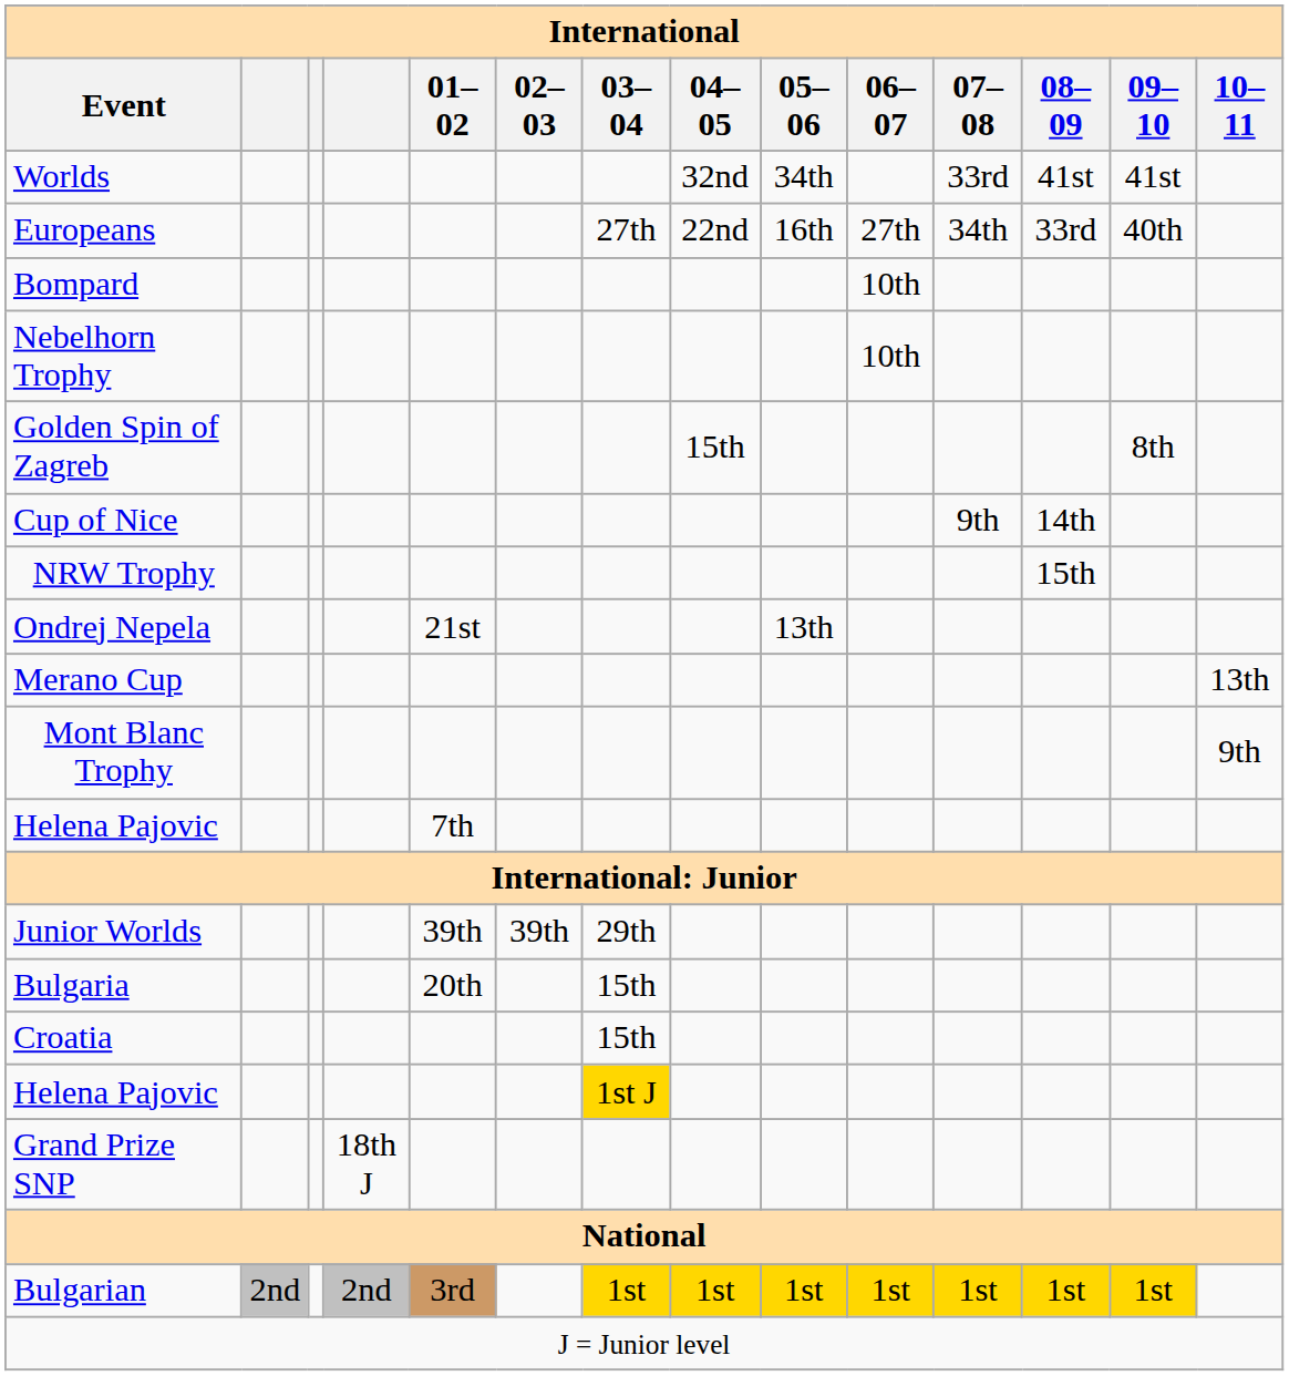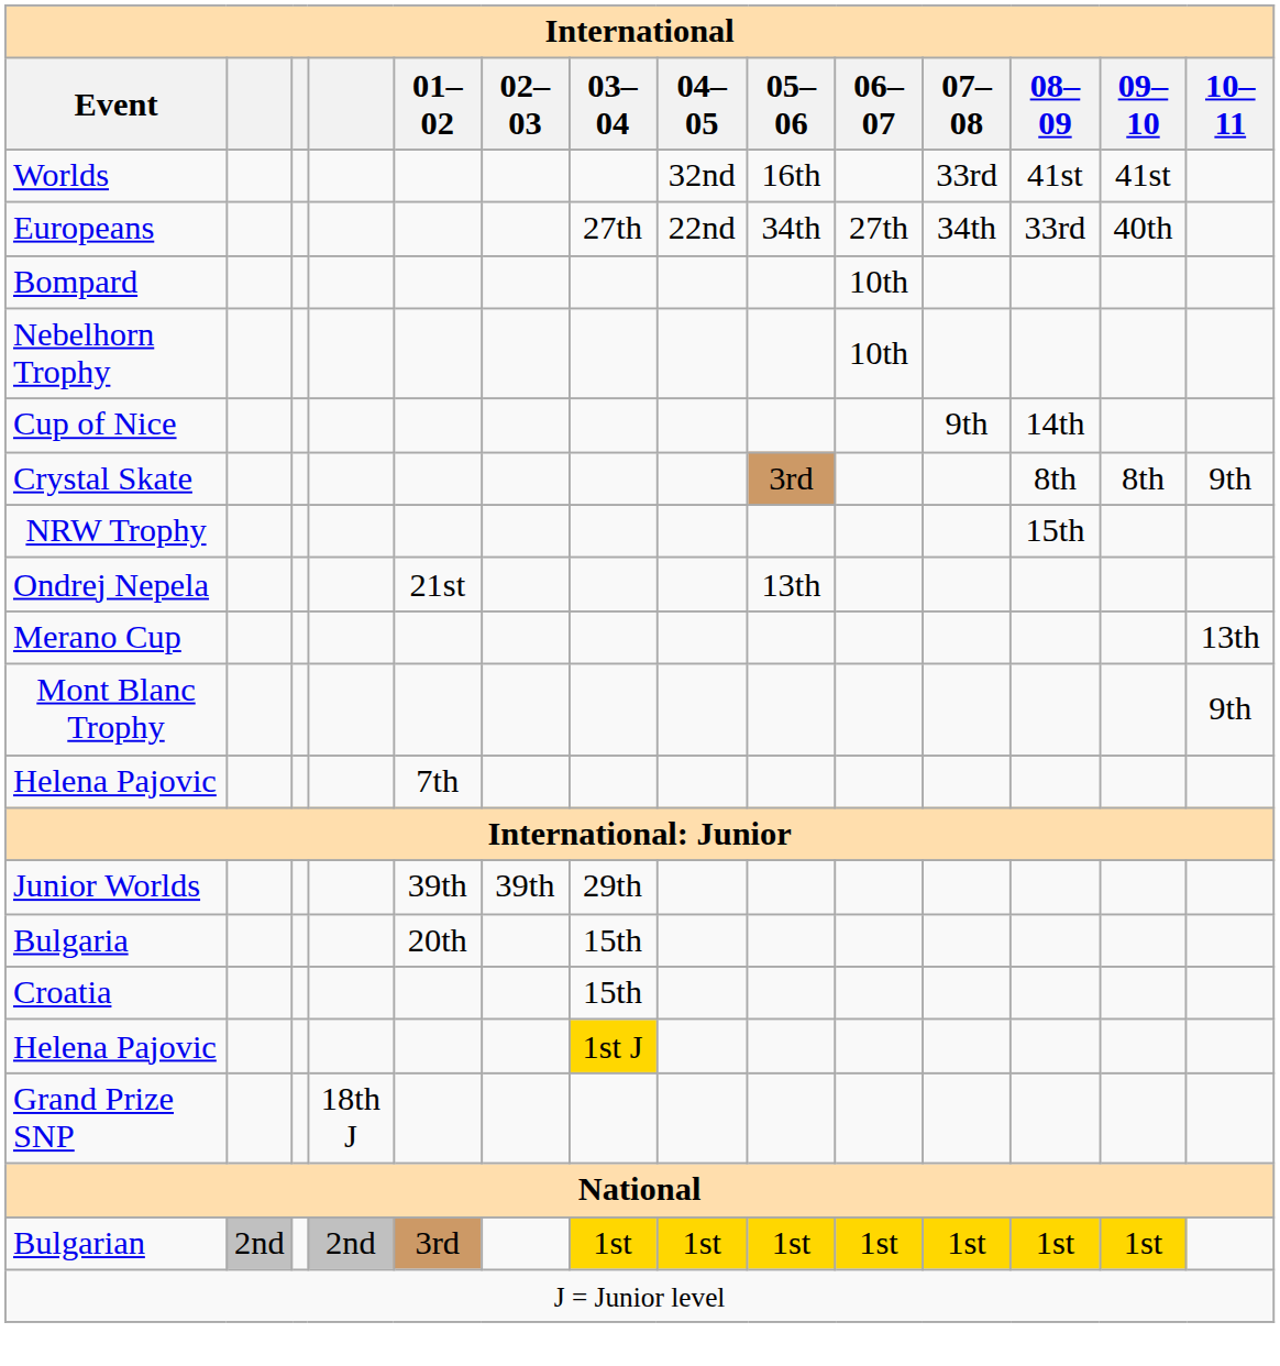Worlds | 05–06: 34th -> 16th
Europeans | 05–06: 16th -> 34th
- row: Golden Spin of Zagreb | 15th | 8th
+ row: Crystal Skate | 3rd | 8th | 8th | 9th
